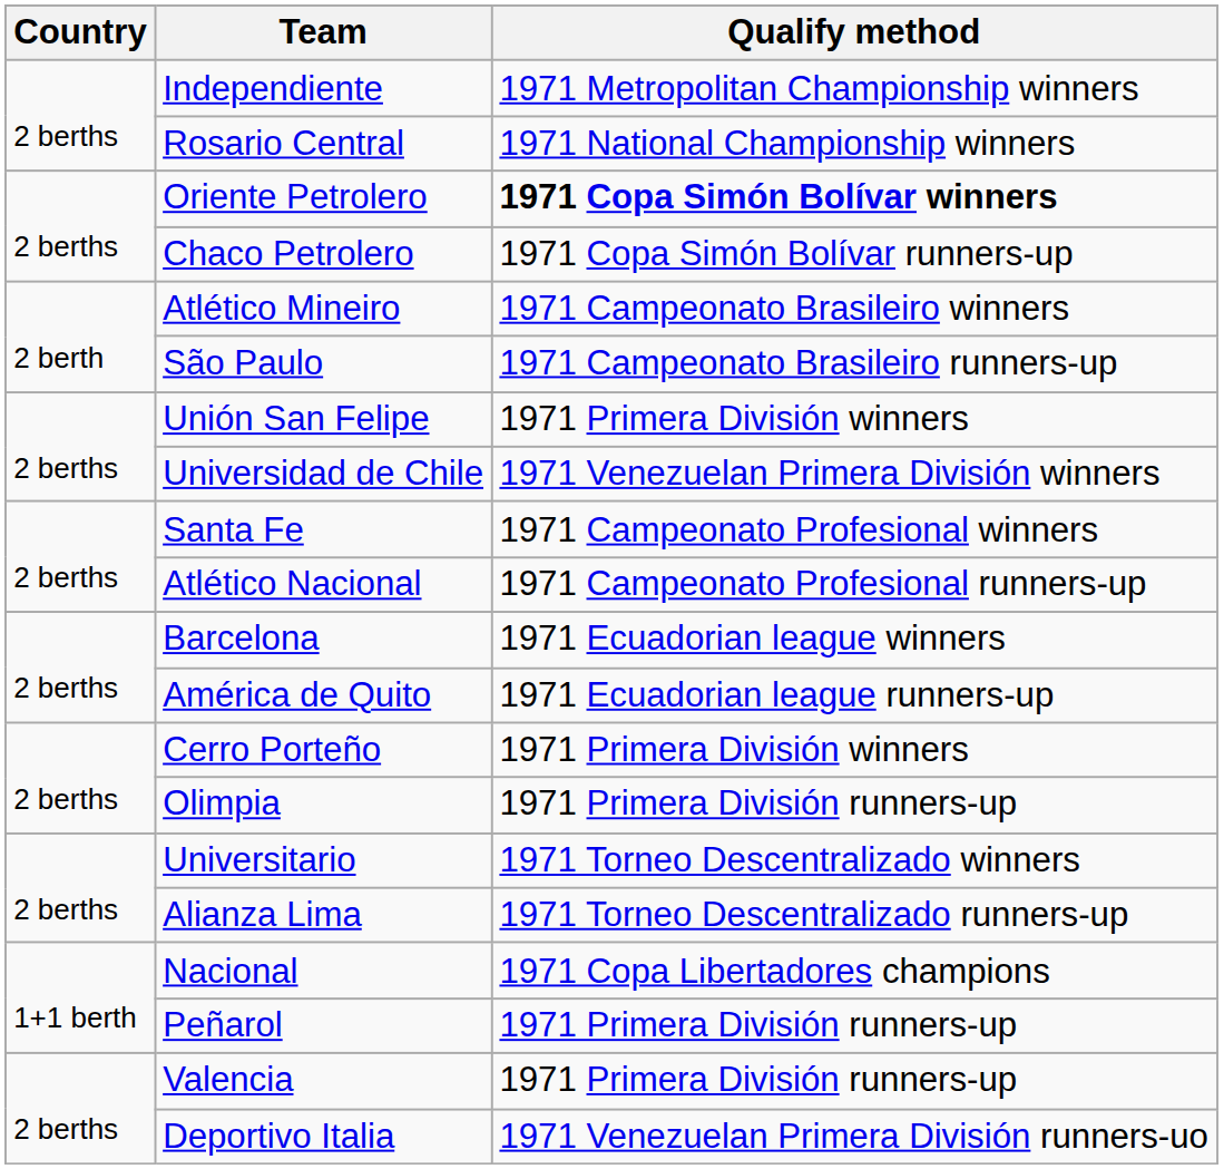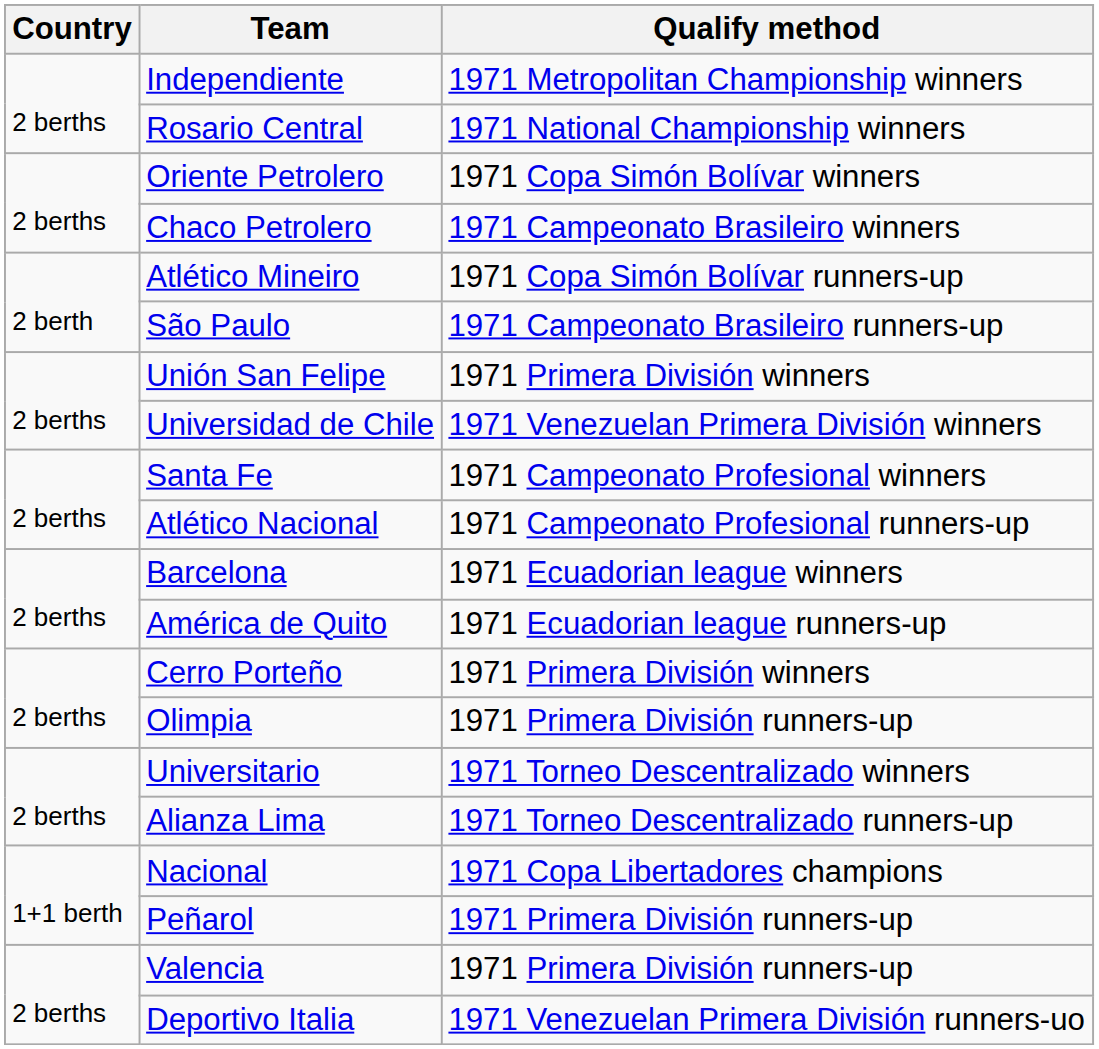Oriente Petrolero | Qualify method: bold -> normal
Chaco Petrolero | Qualify method: 1971 Copa Simón Bolívar runners-up -> 1971 Campeonato Brasileiro winners
Atlético Mineiro | Qualify method: 1971 Campeonato Brasileiro winners -> 1971 Copa Simón Bolívar runners-up
